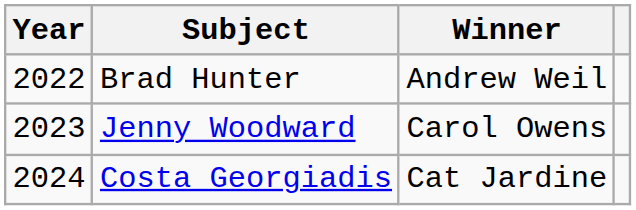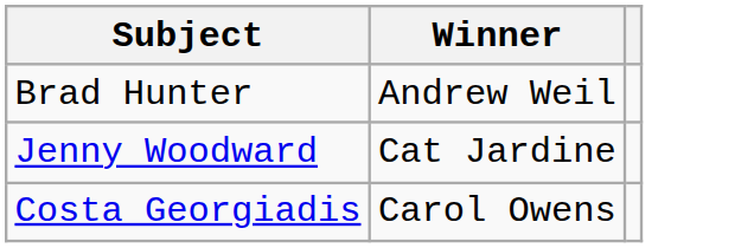- column: Year | 2022 | 2023 | 2024
Jenny Woodward | Winner: Carol Owens -> Cat Jardine
Costa Georgiadis | Winner: Cat Jardine -> Carol Owens
